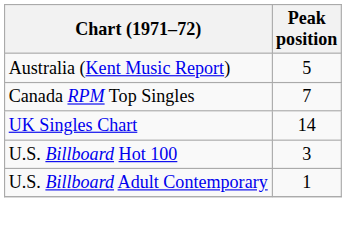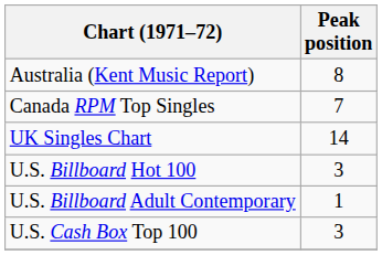Australia (Kent Music Report) | Peak position: 5 -> 8
+ row: U.S. Cash Box Top 100 | 3
